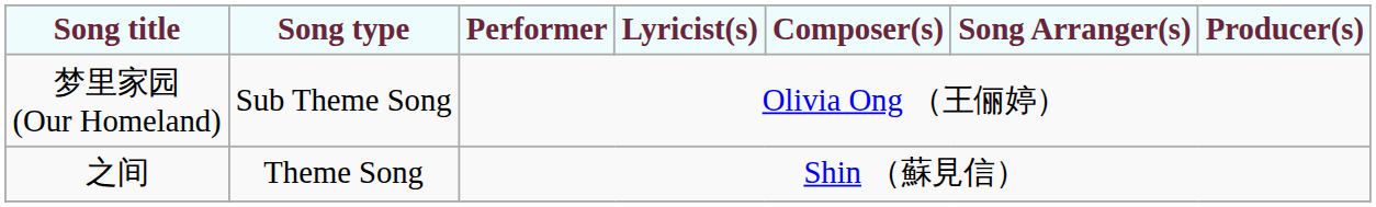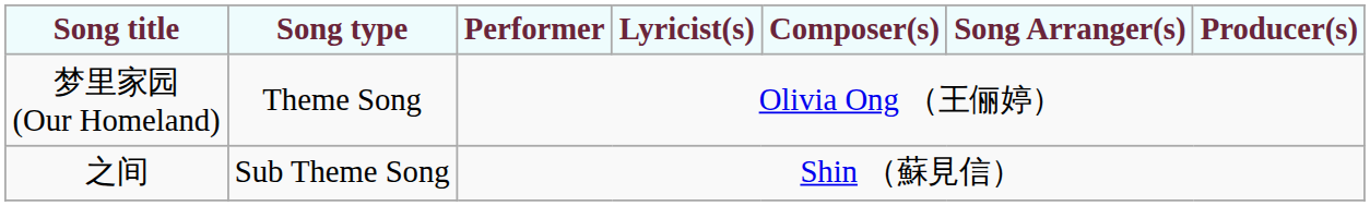梦里家园 (Our Homeland) | Song type: Sub Theme Song -> Theme Song
之间 | Song type: Theme Song -> Sub Theme Song
